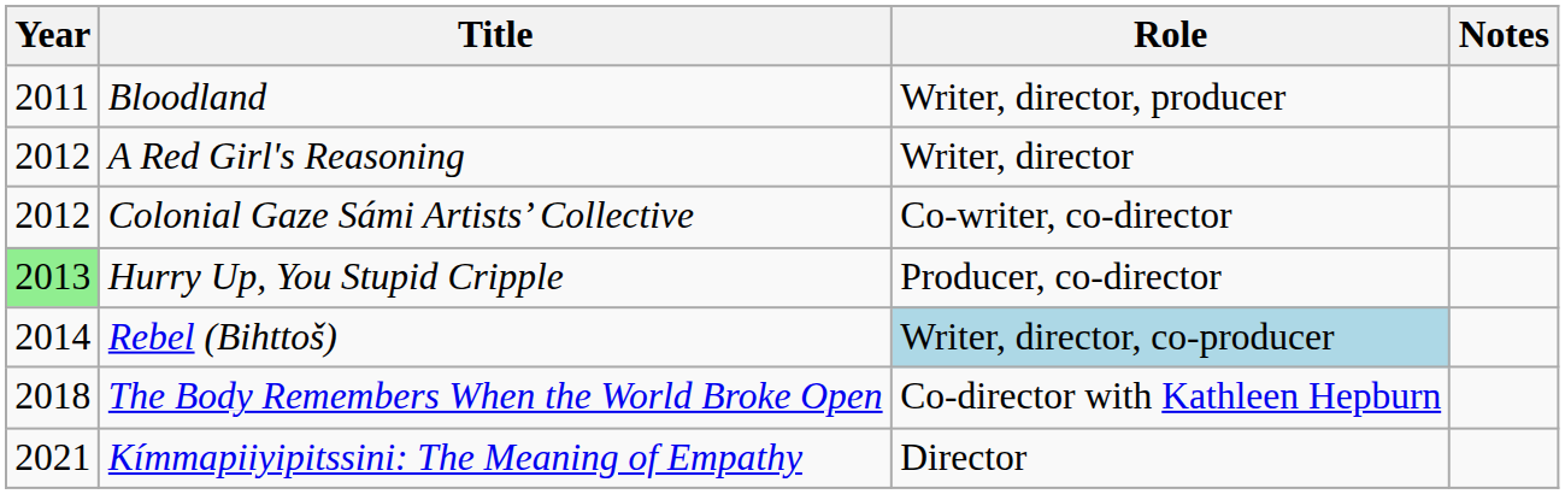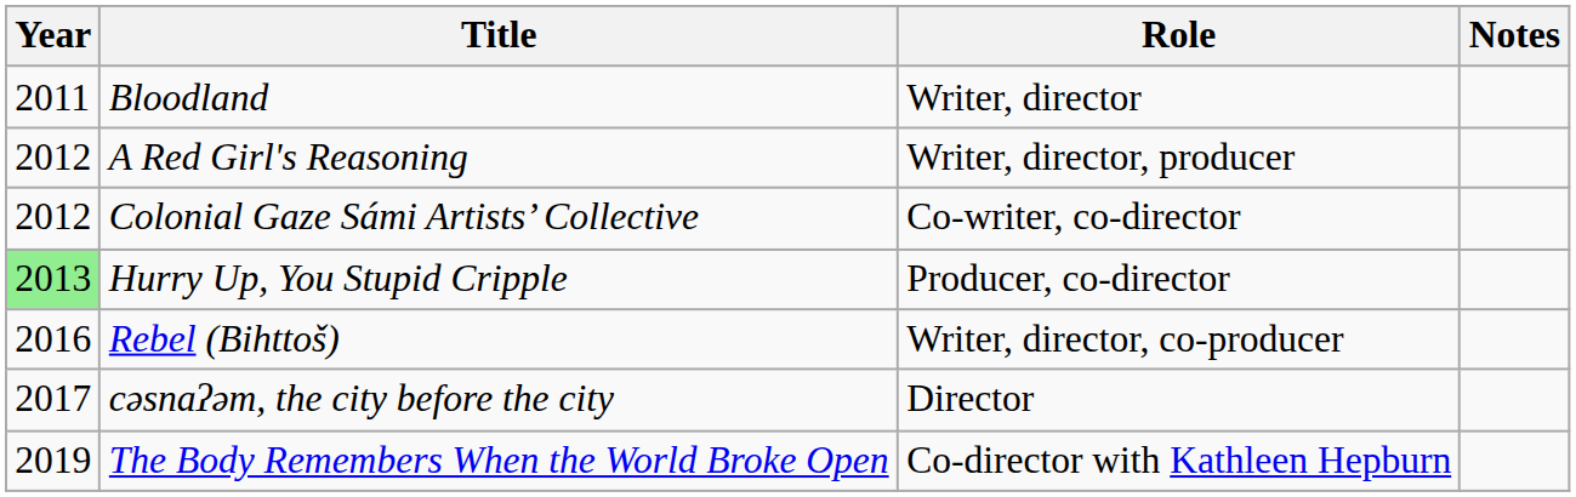Bloodland | Role: Writer, director, producer -> Writer, director
A Red Girl's Reasoning | Role: Writer, director -> Writer, director, producer
Rebel (Bihttoš) | Year: 2014 -> 2016
Rebel (Bihttoš) | Role: lightblue background -> no background
+ row: 2017 | cəsnaʔəm, the city before the city | Director
The Body Remembers When the World Broke Open | Year: 2018 -> 2019
- row: 2021 | Kímmapiiyipitssini: The Meaning of Empathy | Director
